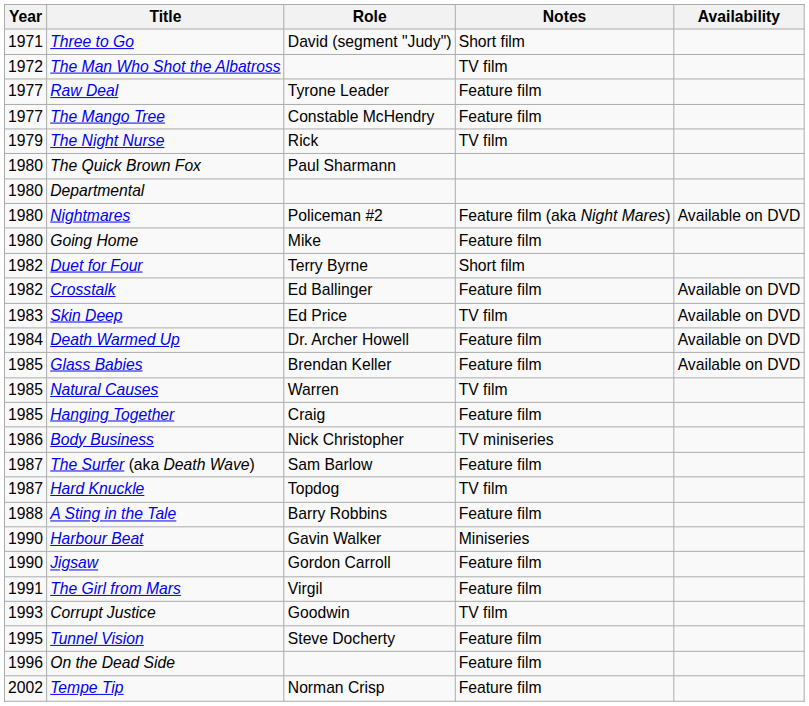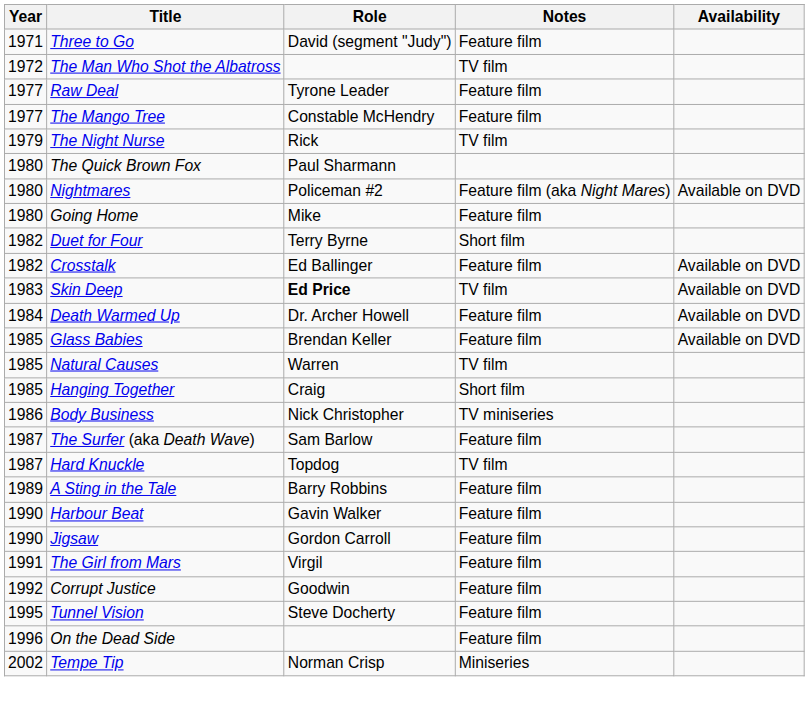Three to Go | Notes: Short film -> Feature film
- row: 1980 | Departmental
Skin Deep | Role: normal -> bold
Hanging Together | Notes: Feature film -> Short film
A Sting in the Tale | Year: 1988 -> 1989
Harbour Beat | Notes: Miniseries -> Feature film
Corrupt Justice | Year: 1993 -> 1992
Corrupt Justice | Notes: TV film -> Feature film
Tempe Tip | Notes: Feature film -> Miniseries
